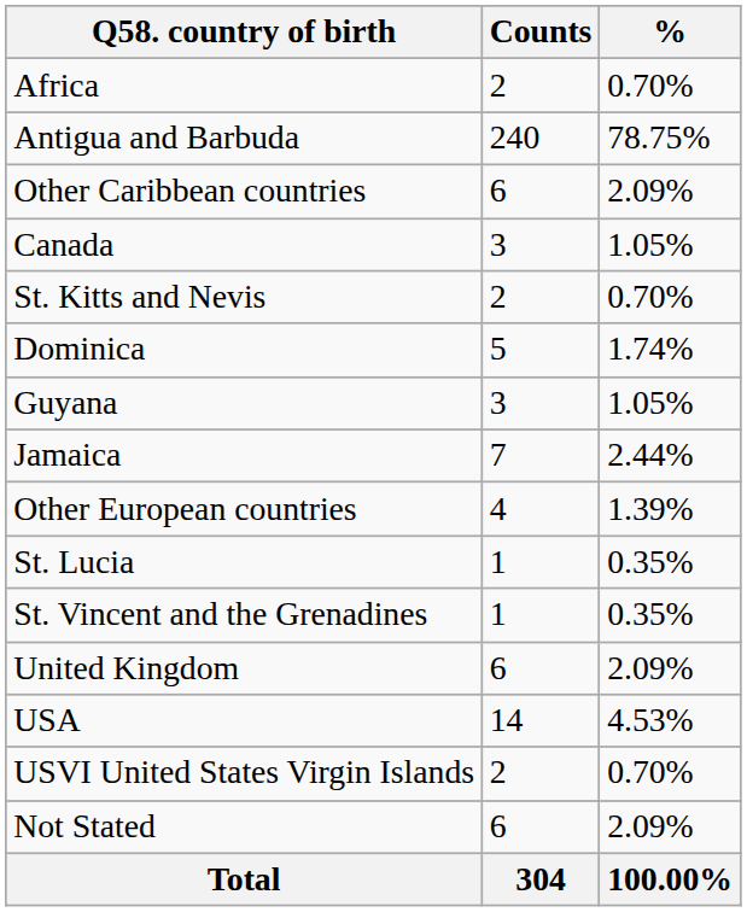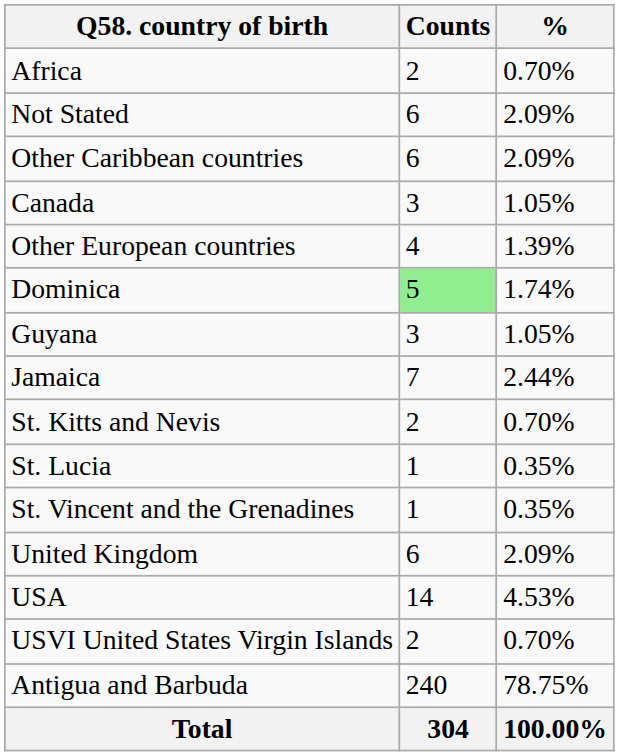rows swapped: Antigua and Barbuda <-> Not Stated
rows swapped: Other European countries <-> St. Kitts and Nevis
Dominica | Counts: no background -> lightgreen background
